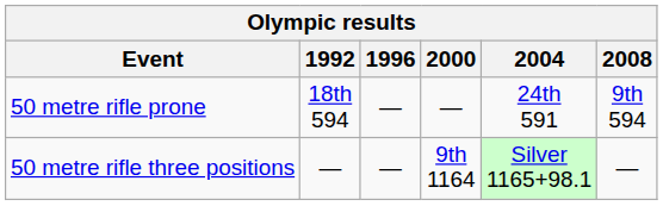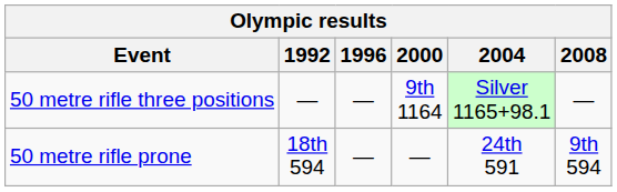rows swapped: 50 metre rifle three positions <-> 50 metre rifle prone
